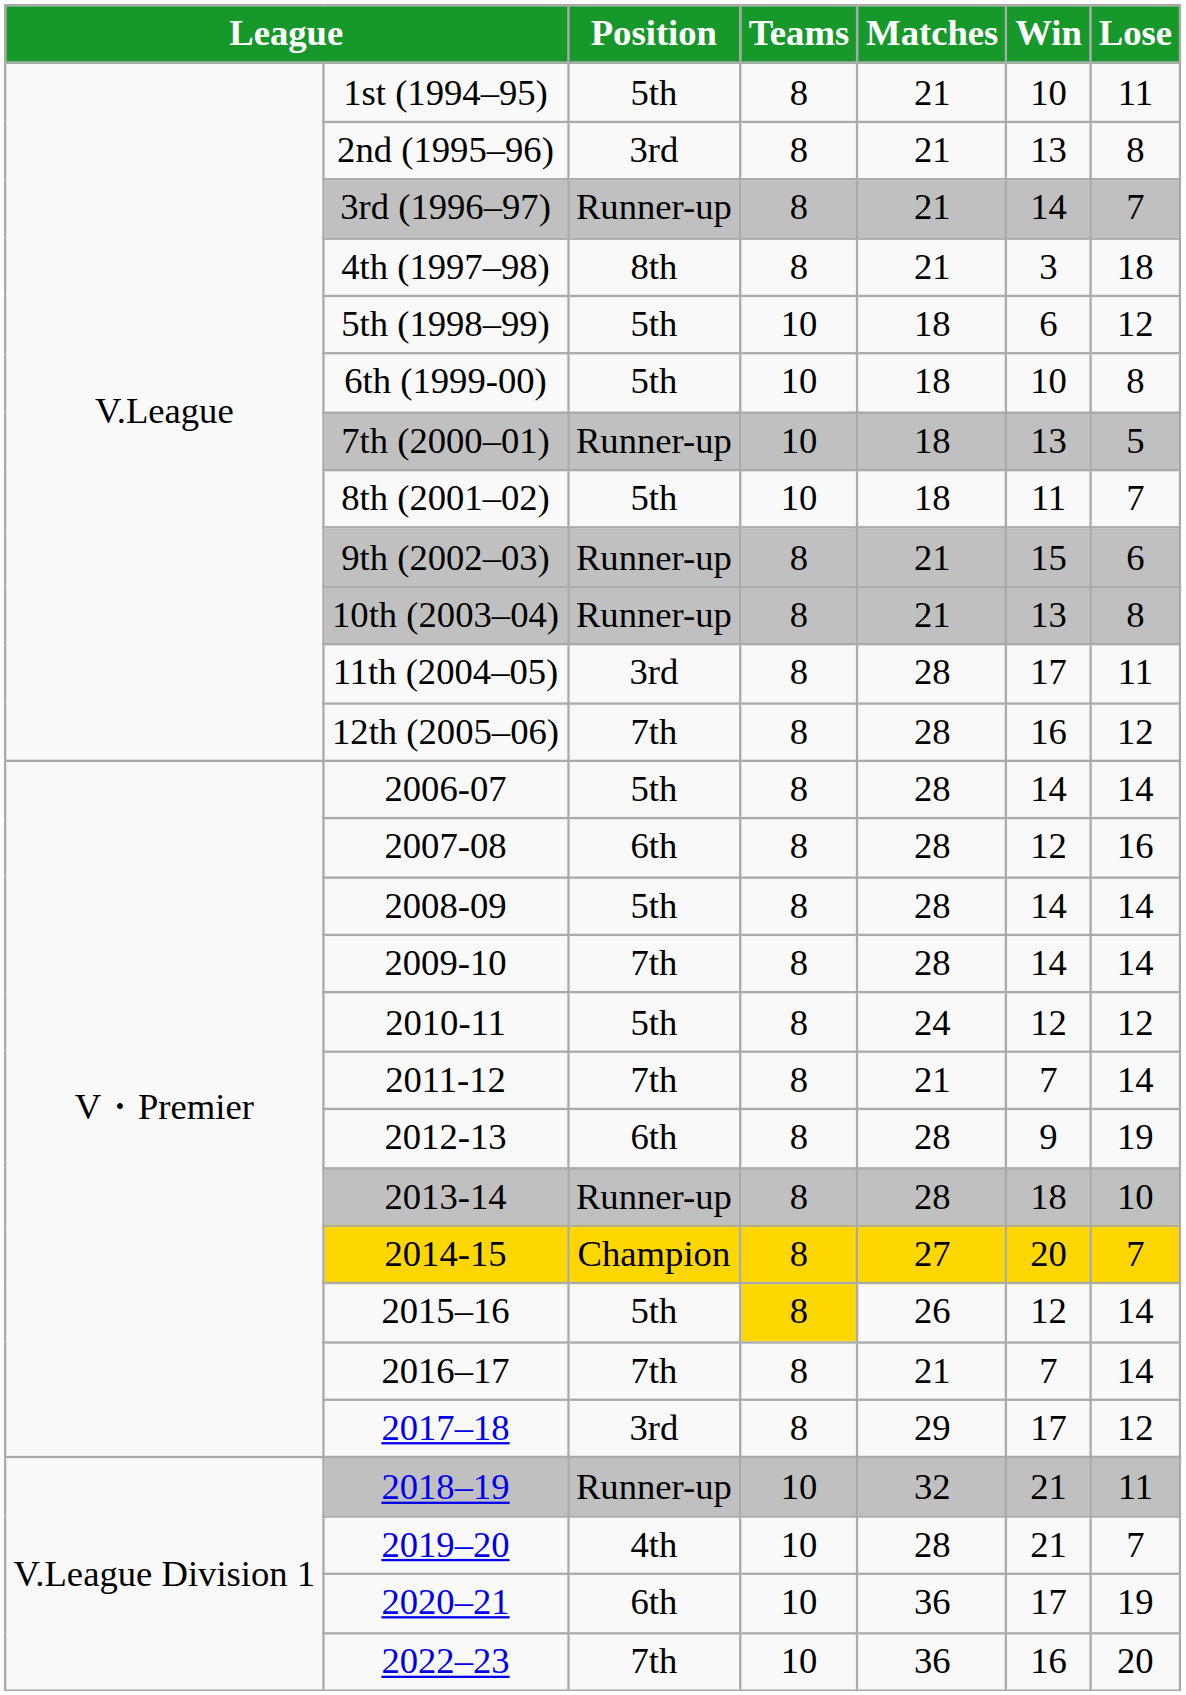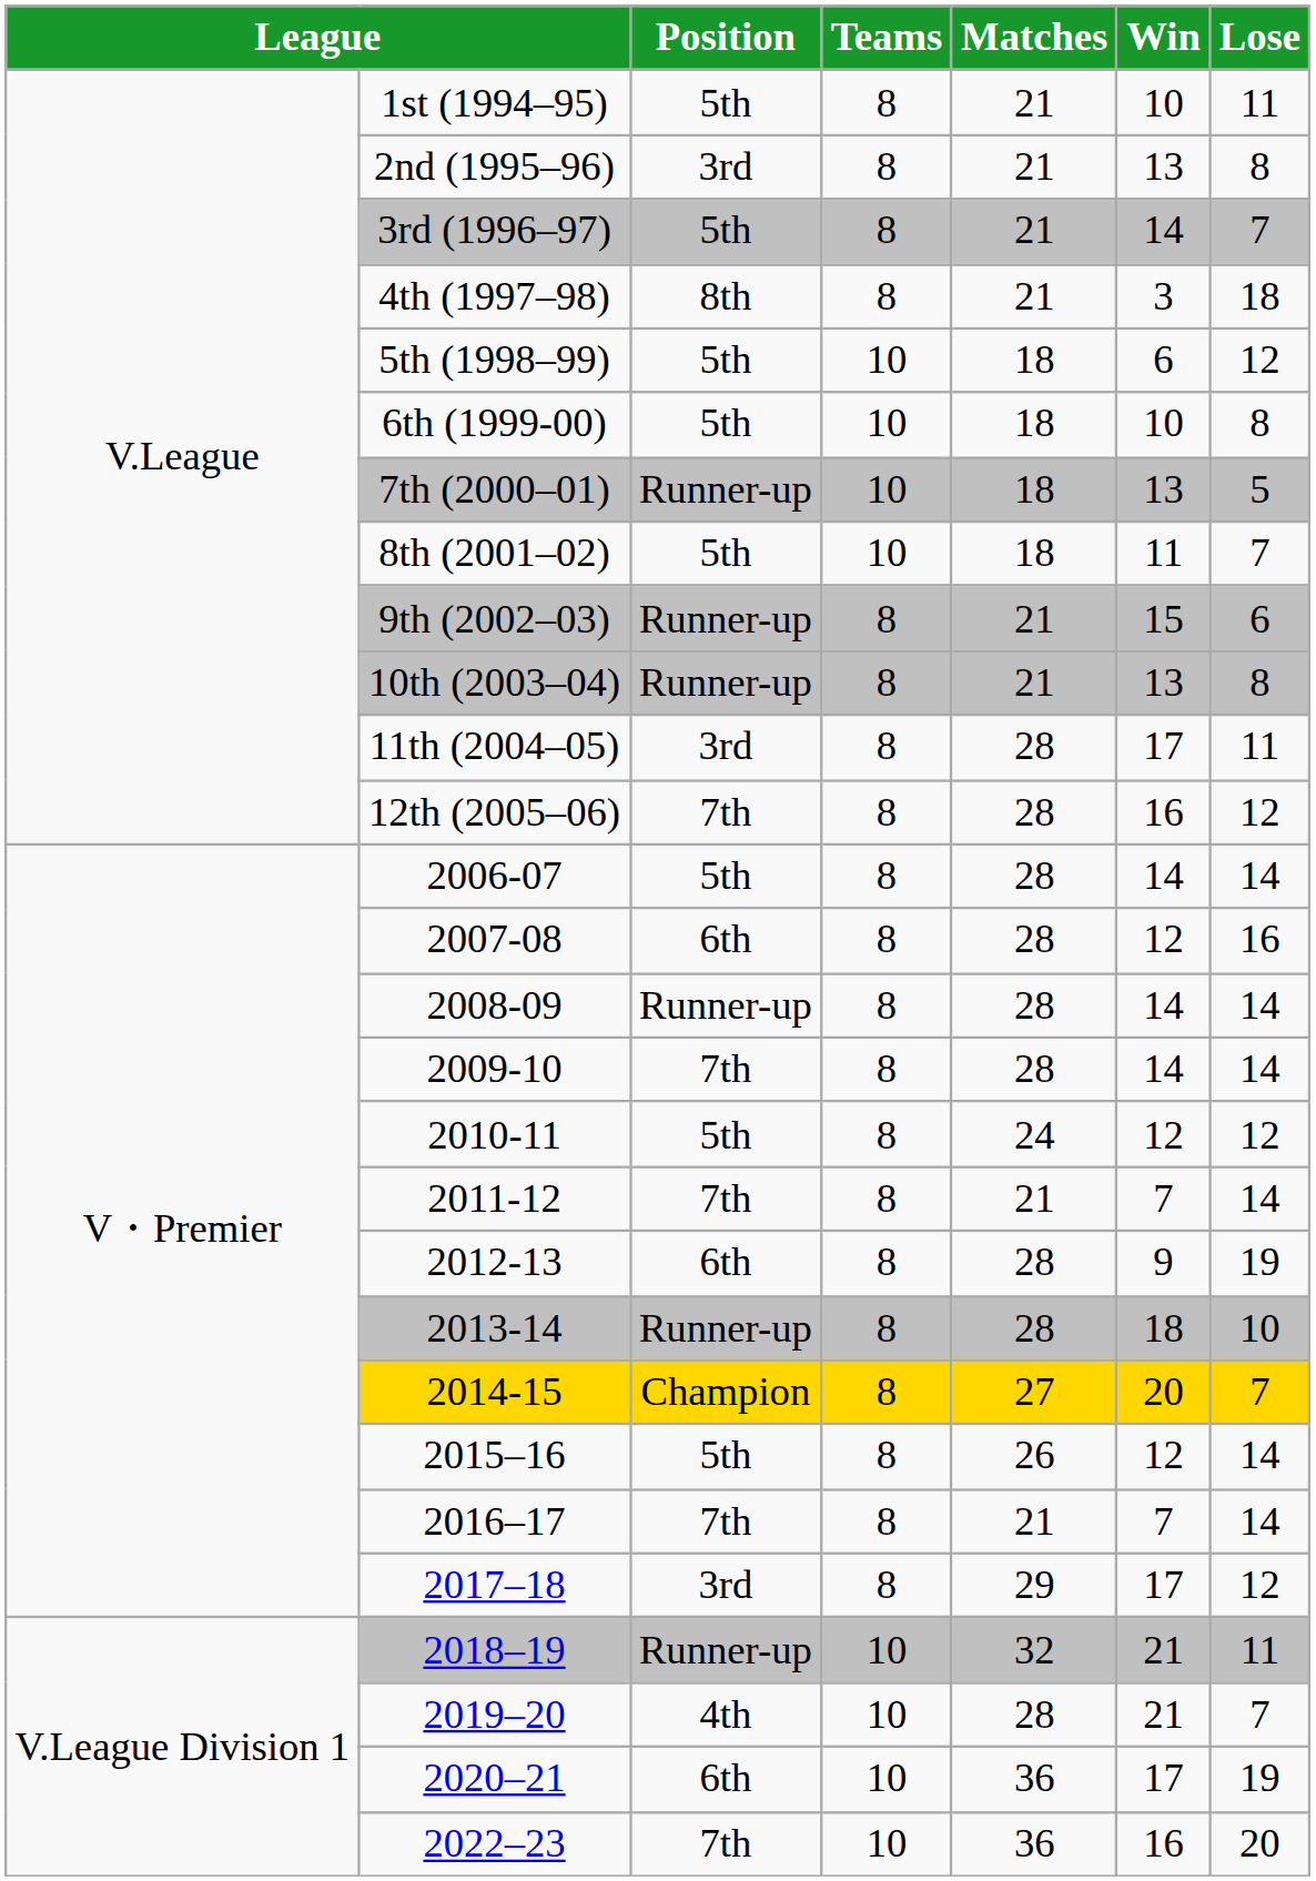3rd (1996–97) | Position: Runner-up -> 5th
2008-09 | Position: 5th -> Runner-up
2015–16 | Teams: gold background -> no background
